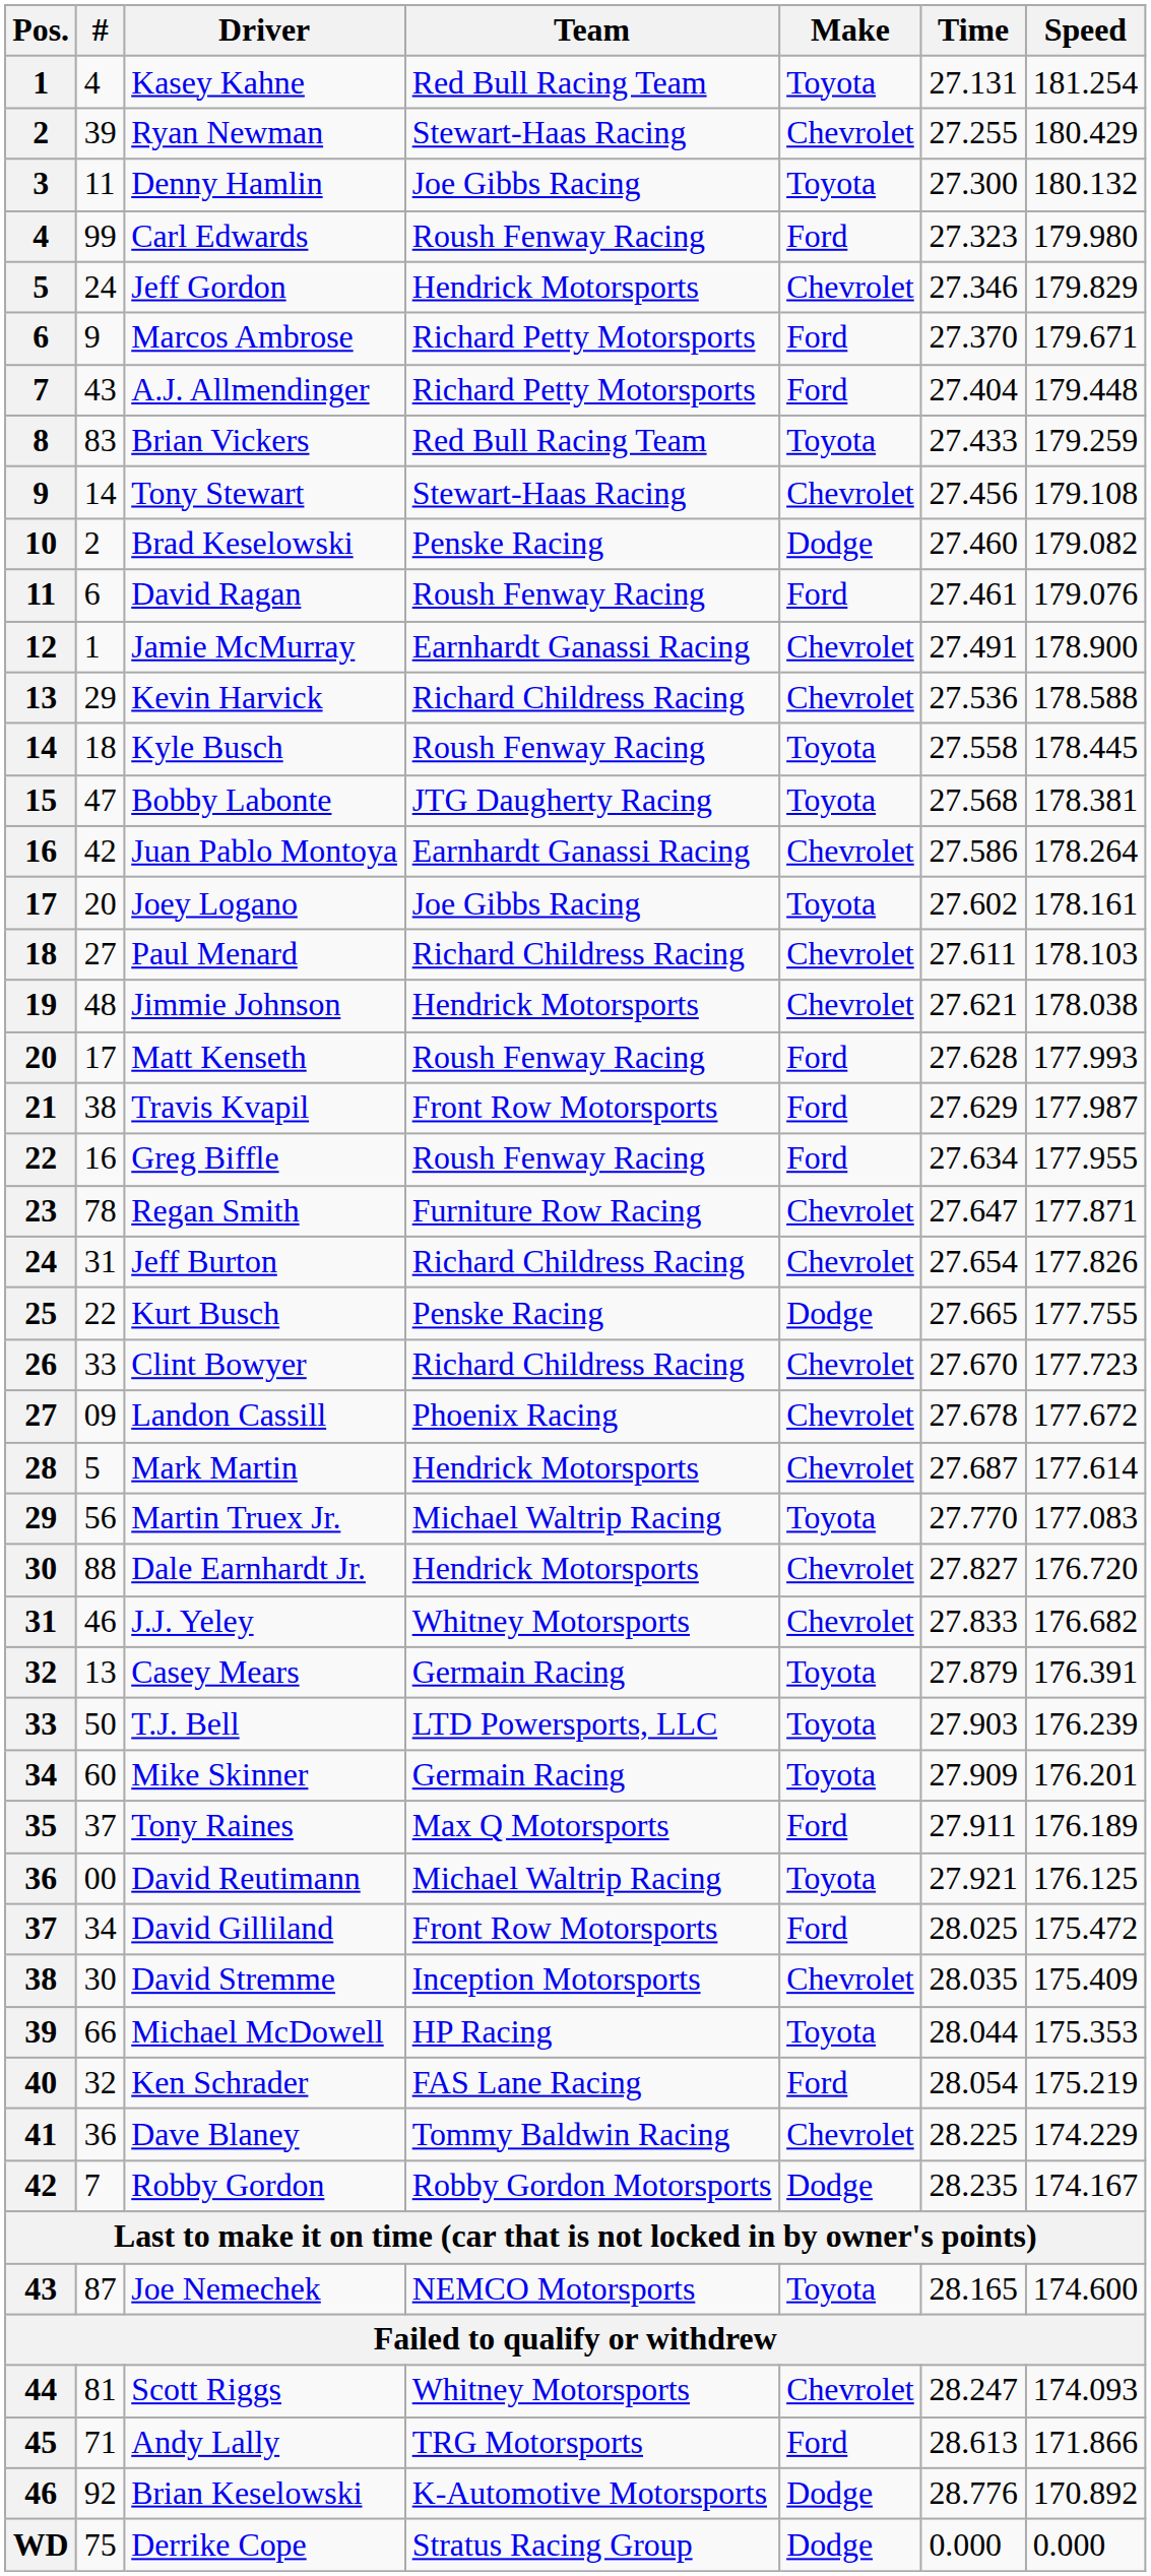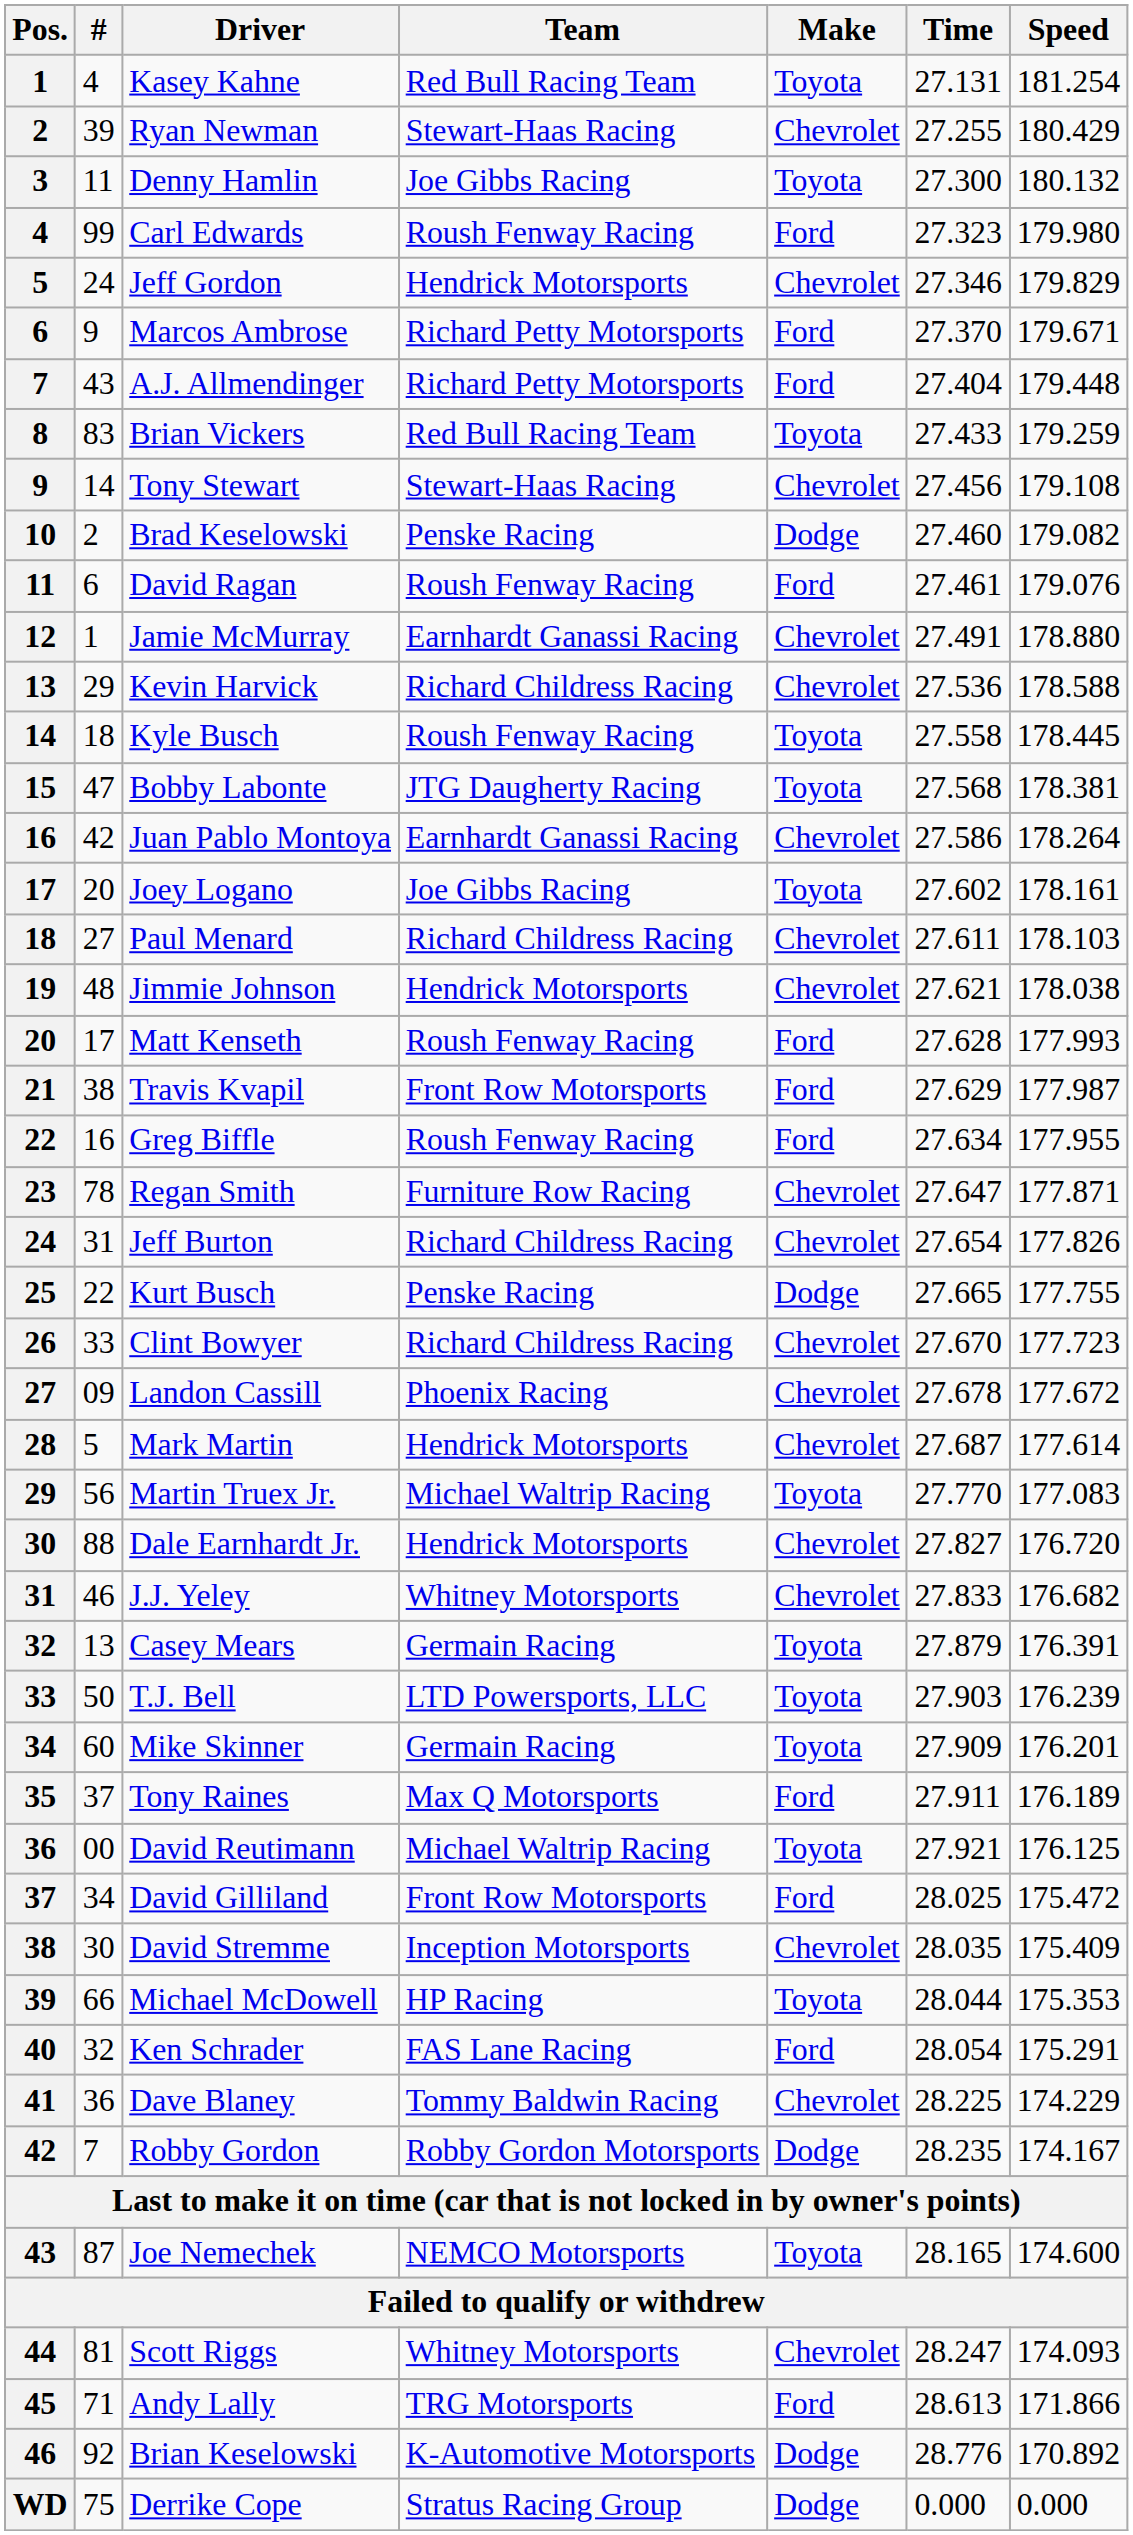Jamie McMurray | Speed: 178.900 -> 178.880
Ken Schrader | Speed: 175.219 -> 175.291
